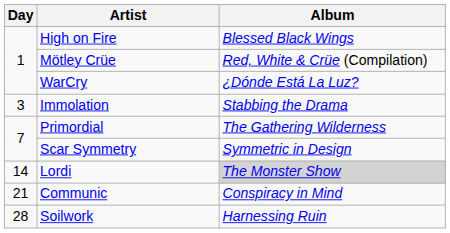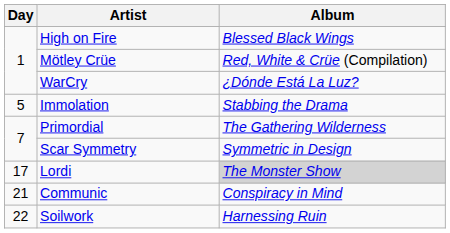Immolation | Day: 3 -> 5
Lordi | Day: 14 -> 17
Soilwork | Day: 28 -> 22
